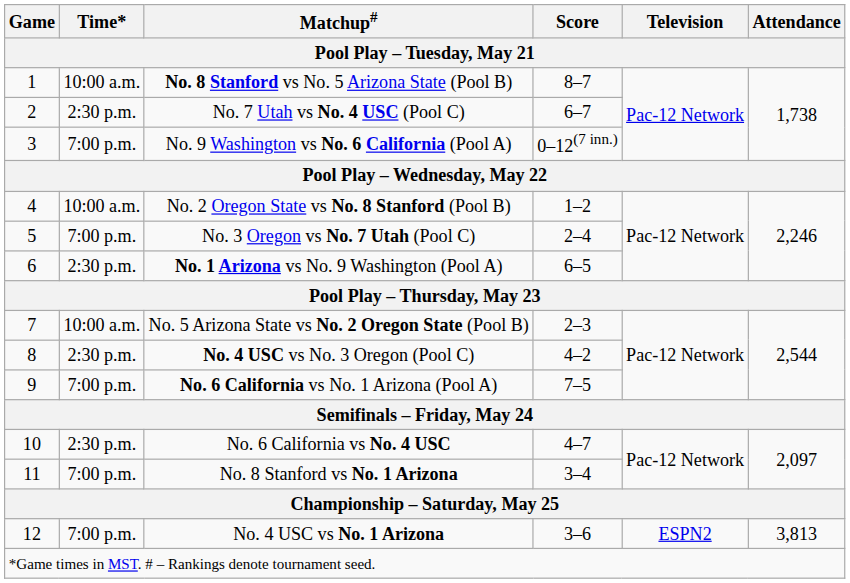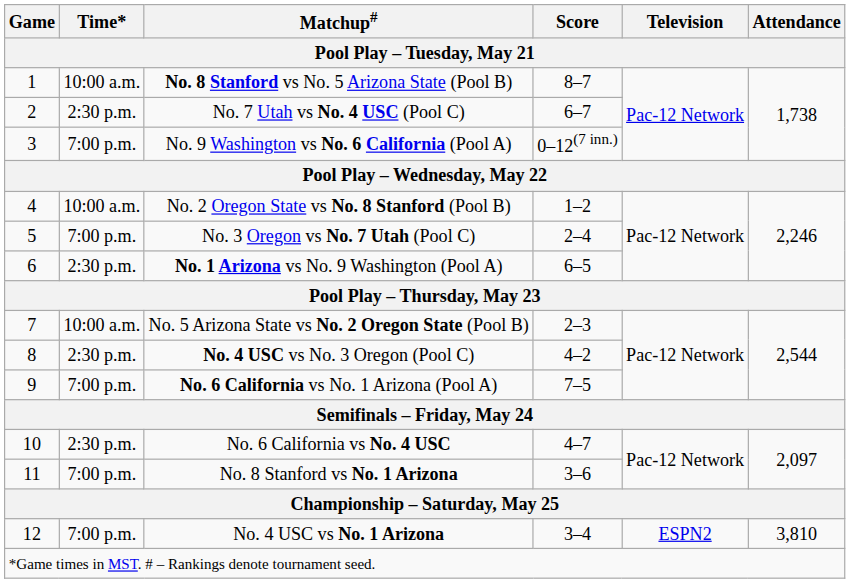No. 8 Stanford vs No. 1 Arizona | Score: 3–4 -> 3–6
No. 4 USC vs No. 1 Arizona | Score: 3–6 -> 3–4
No. 4 USC vs No. 1 Arizona | Attendance: 3,813 -> 3,810
